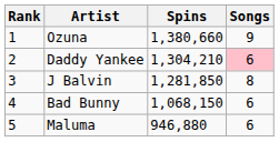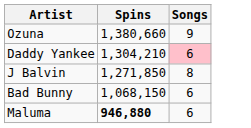- column: Rank | 1 | 2 | 3 | 4 | 5
J Balvin | Spins: 1,281,850 -> 1,271,850
Maluma | Spins: normal -> bold
